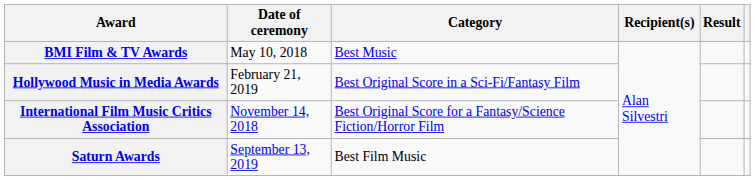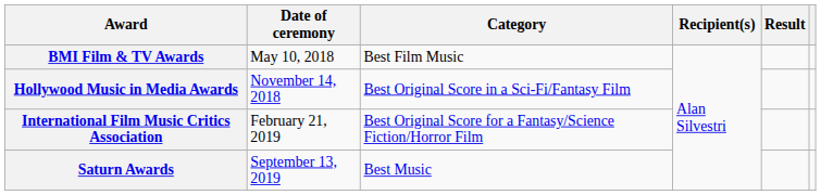BMI Film & TV Awards | Category: Best Music -> Best Film Music
Hollywood Music in Media Awards | Date of ceremony: February 21, 2019 -> November 14, 2018
International Film Music Critics Association | Date of ceremony: November 14, 2018 -> February 21, 2019
Saturn Awards | Category: Best Film Music -> Best Music
